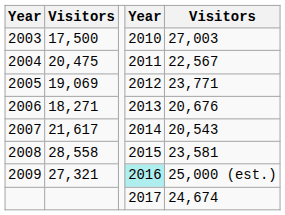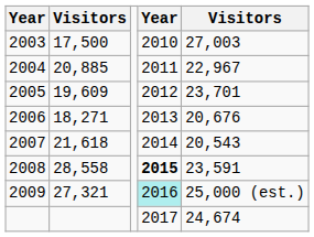2004 | column 2: 20,475 -> 20,885
2004 | column 5: 22,567 -> 22,967
2005 | column 2: 19,069 -> 19,609
2005 | column 5: 23,771 -> 23,701
2007 | column 2: 21,617 -> 21,618
2008 | column 4: normal -> bold
2008 | column 5: 23,581 -> 23,591
